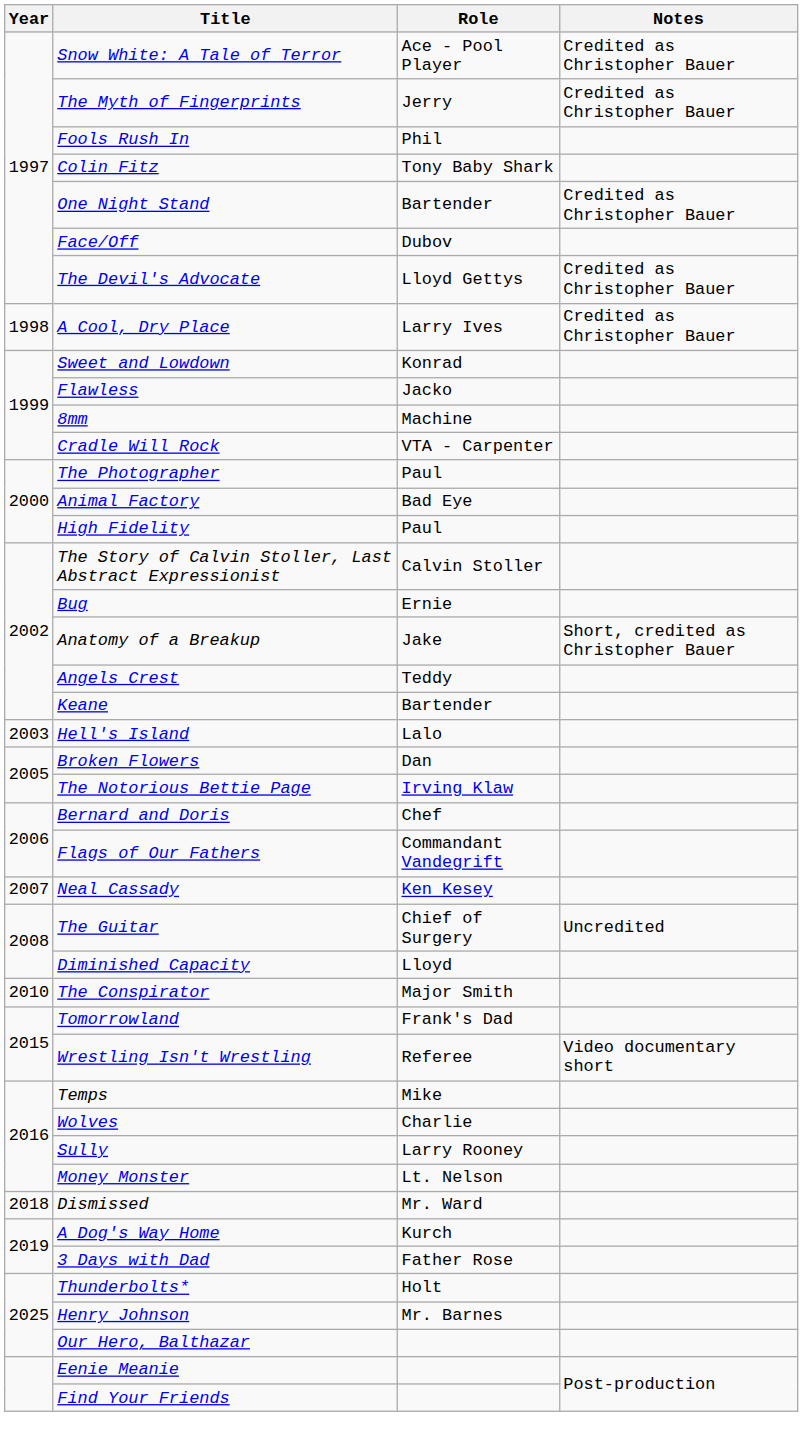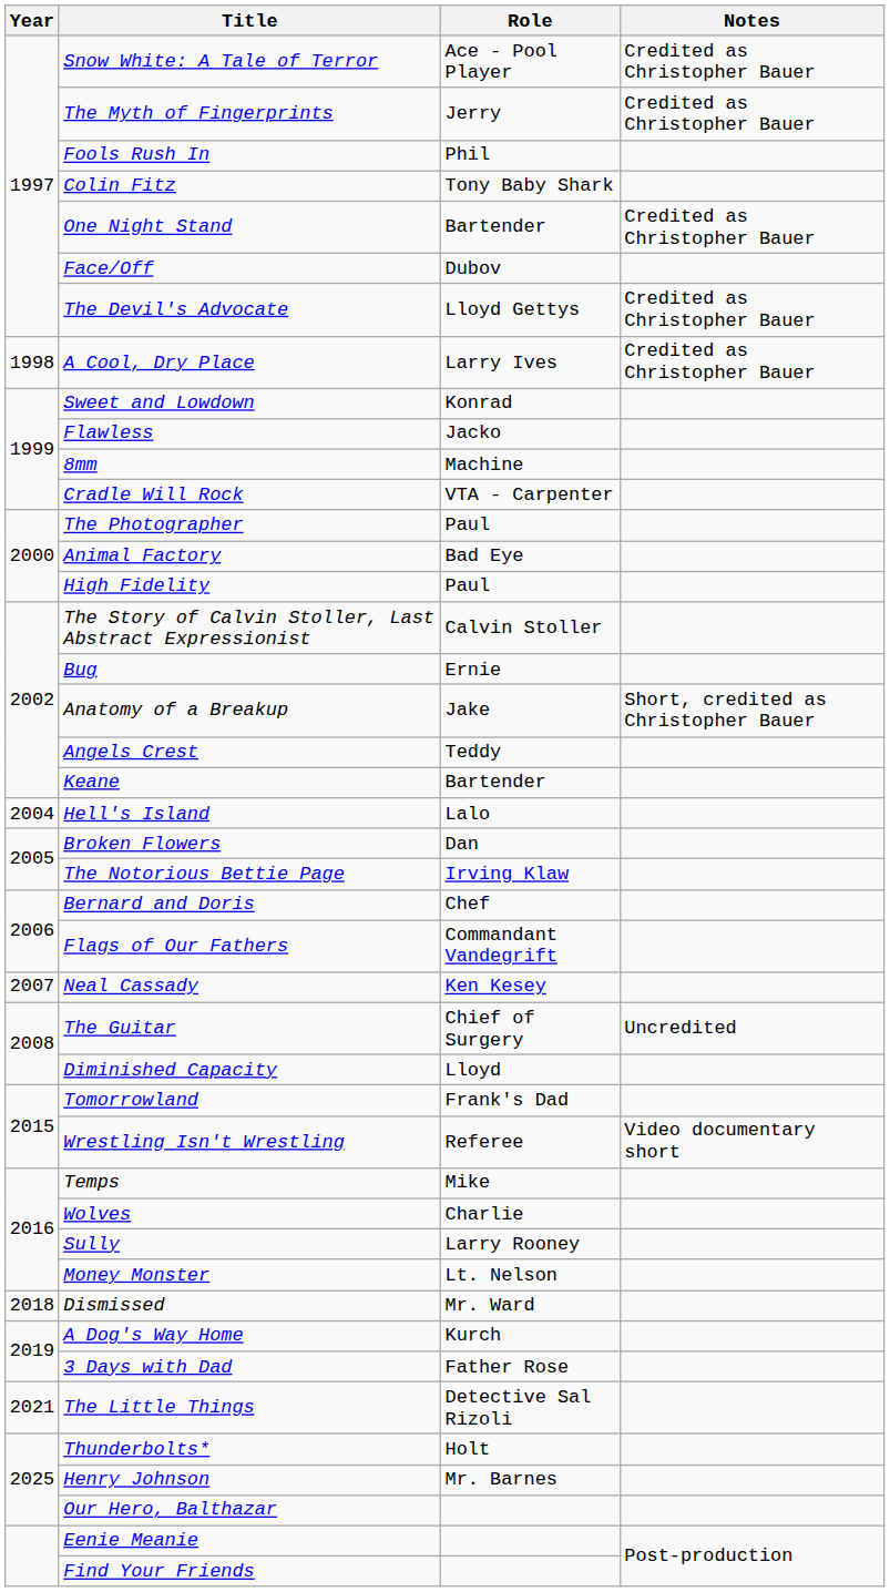Hell's Island | Year: 2003 -> 2004
- row: 2010 | The Conspirator | Major Smith
+ row: 2021 | The Little Things | Detective Sal Rizoli
